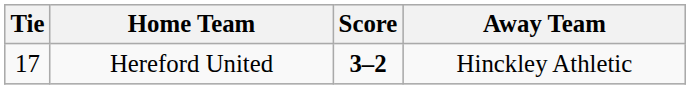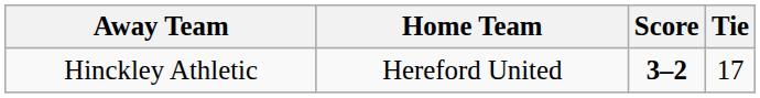columns swapped: Tie <-> Away Team
